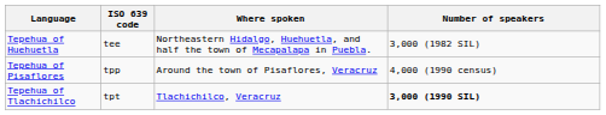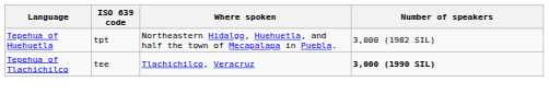Tepehua of Huehuetla | ISO 639 code: tee -> tpt
- row: Tepehua of Pisaflores | tpp | Around the town of Pisaflores, Veracruz | 4,000 (1990 census)
Tepehua of Tlachichilco | ISO 639 code: tpt -> tee
